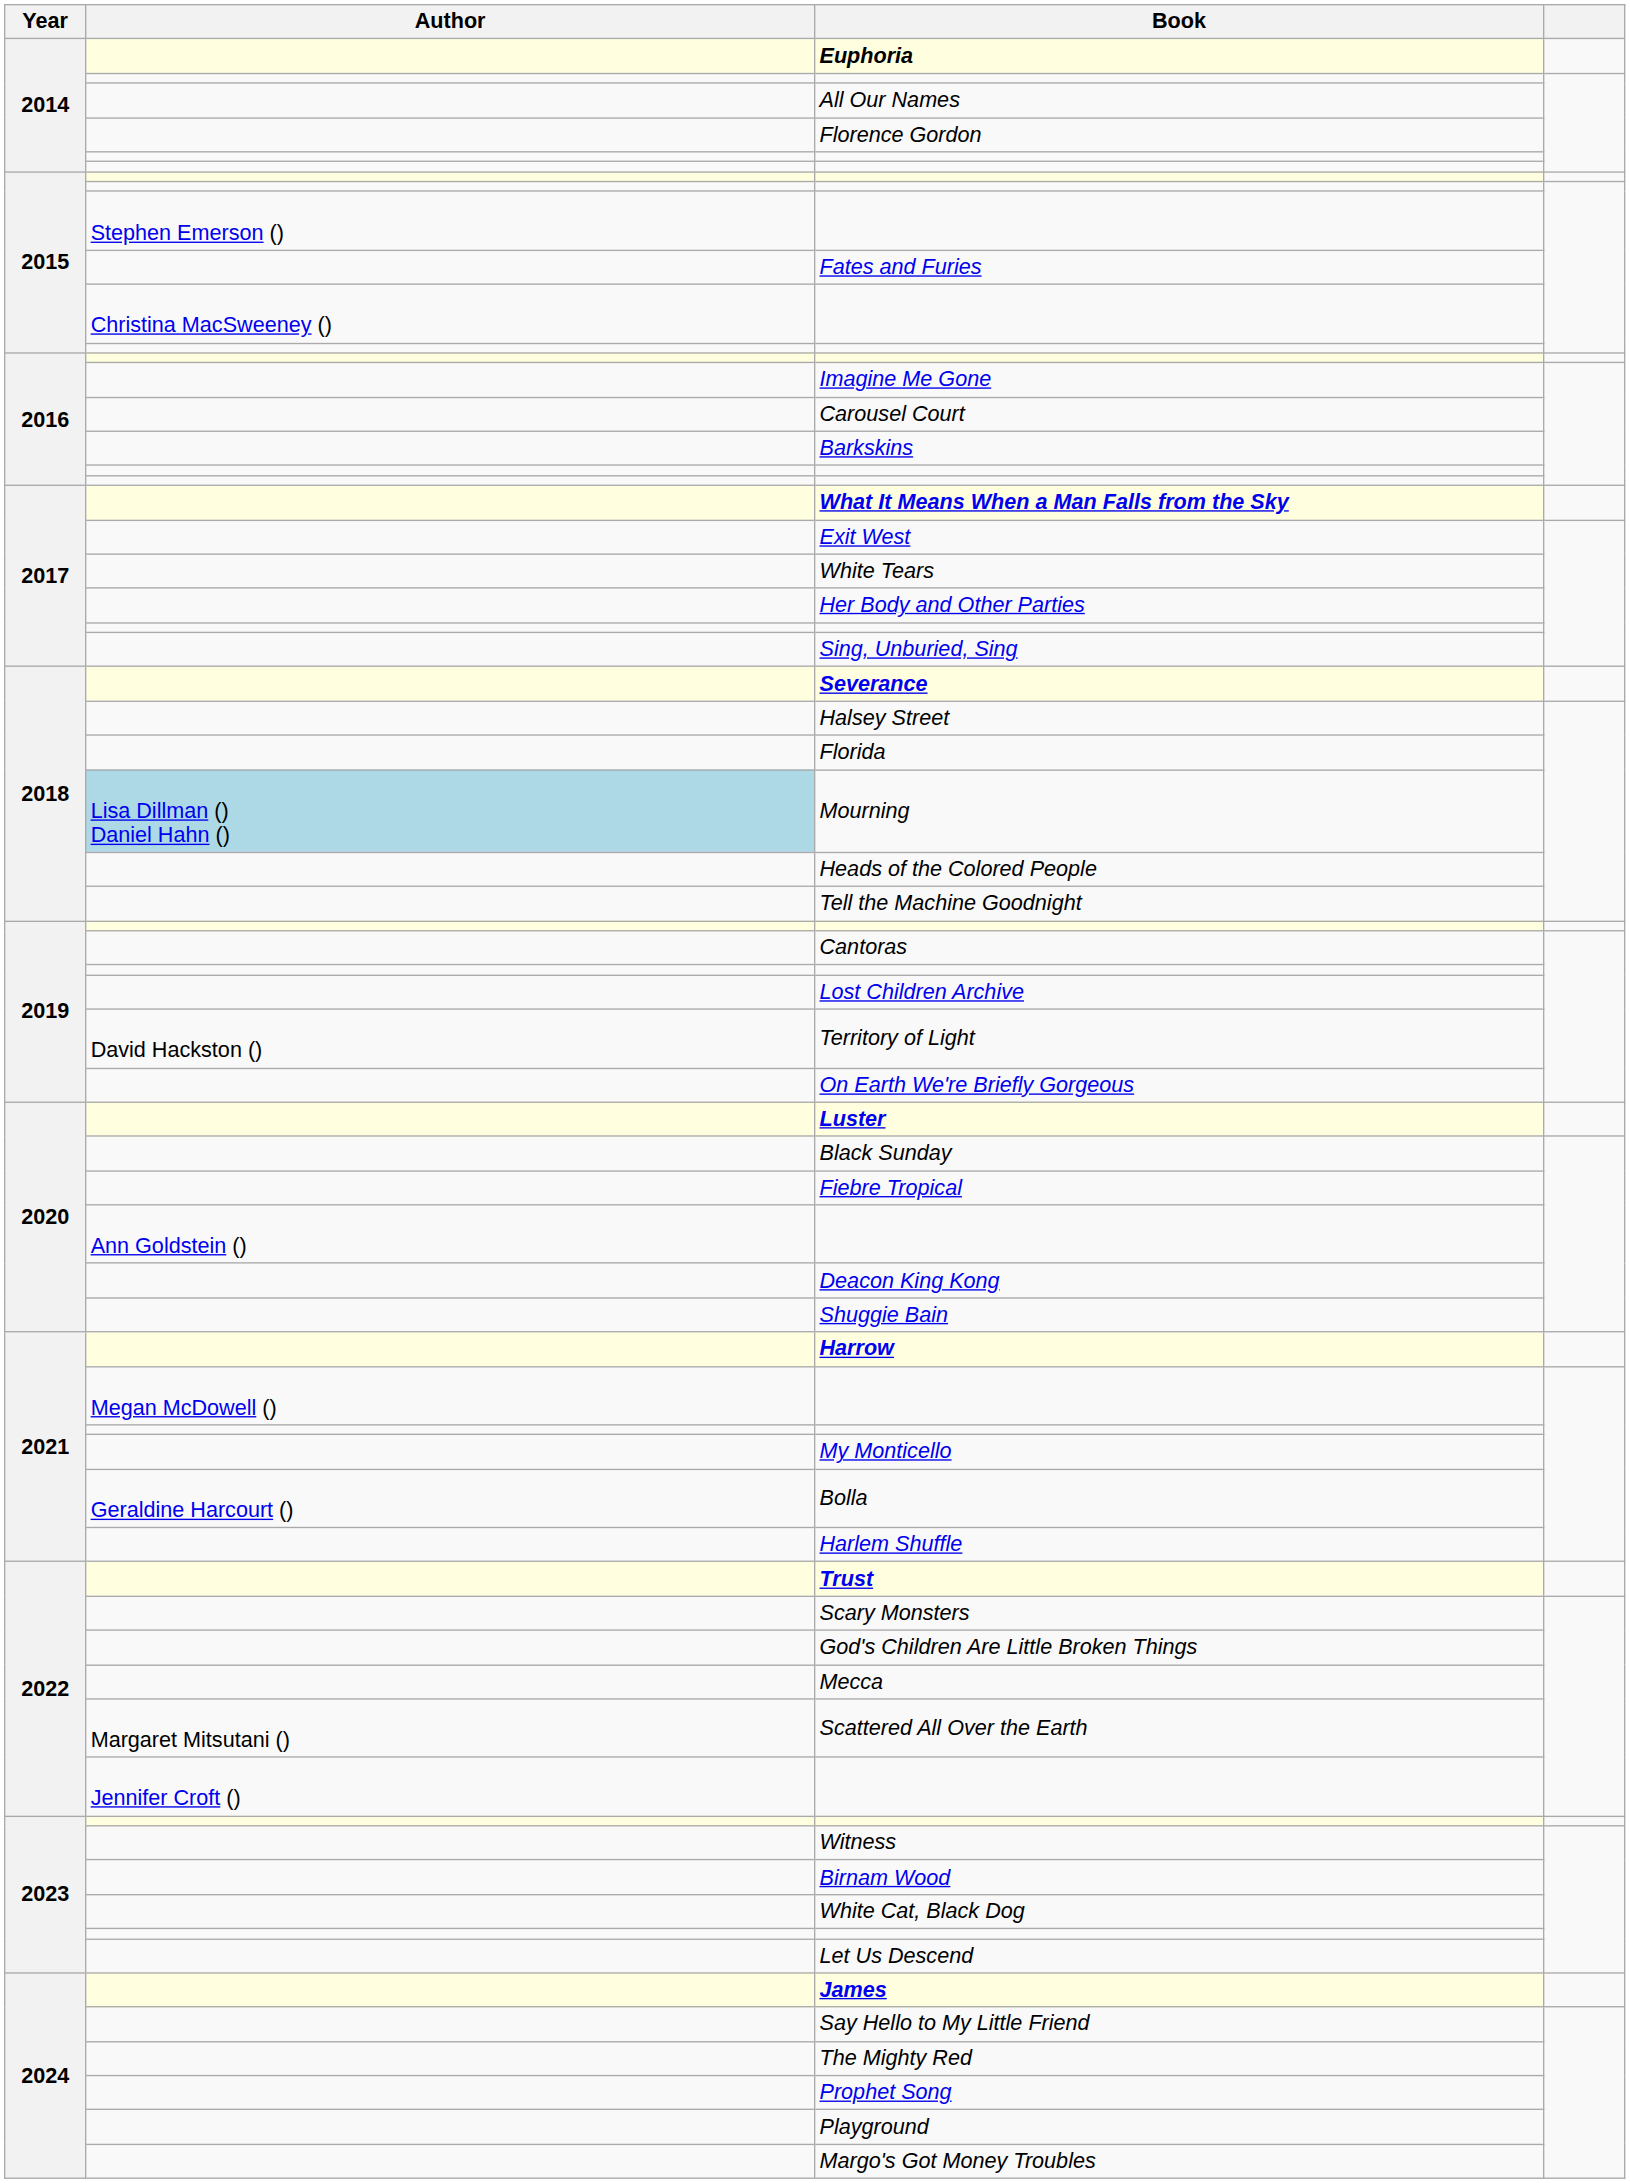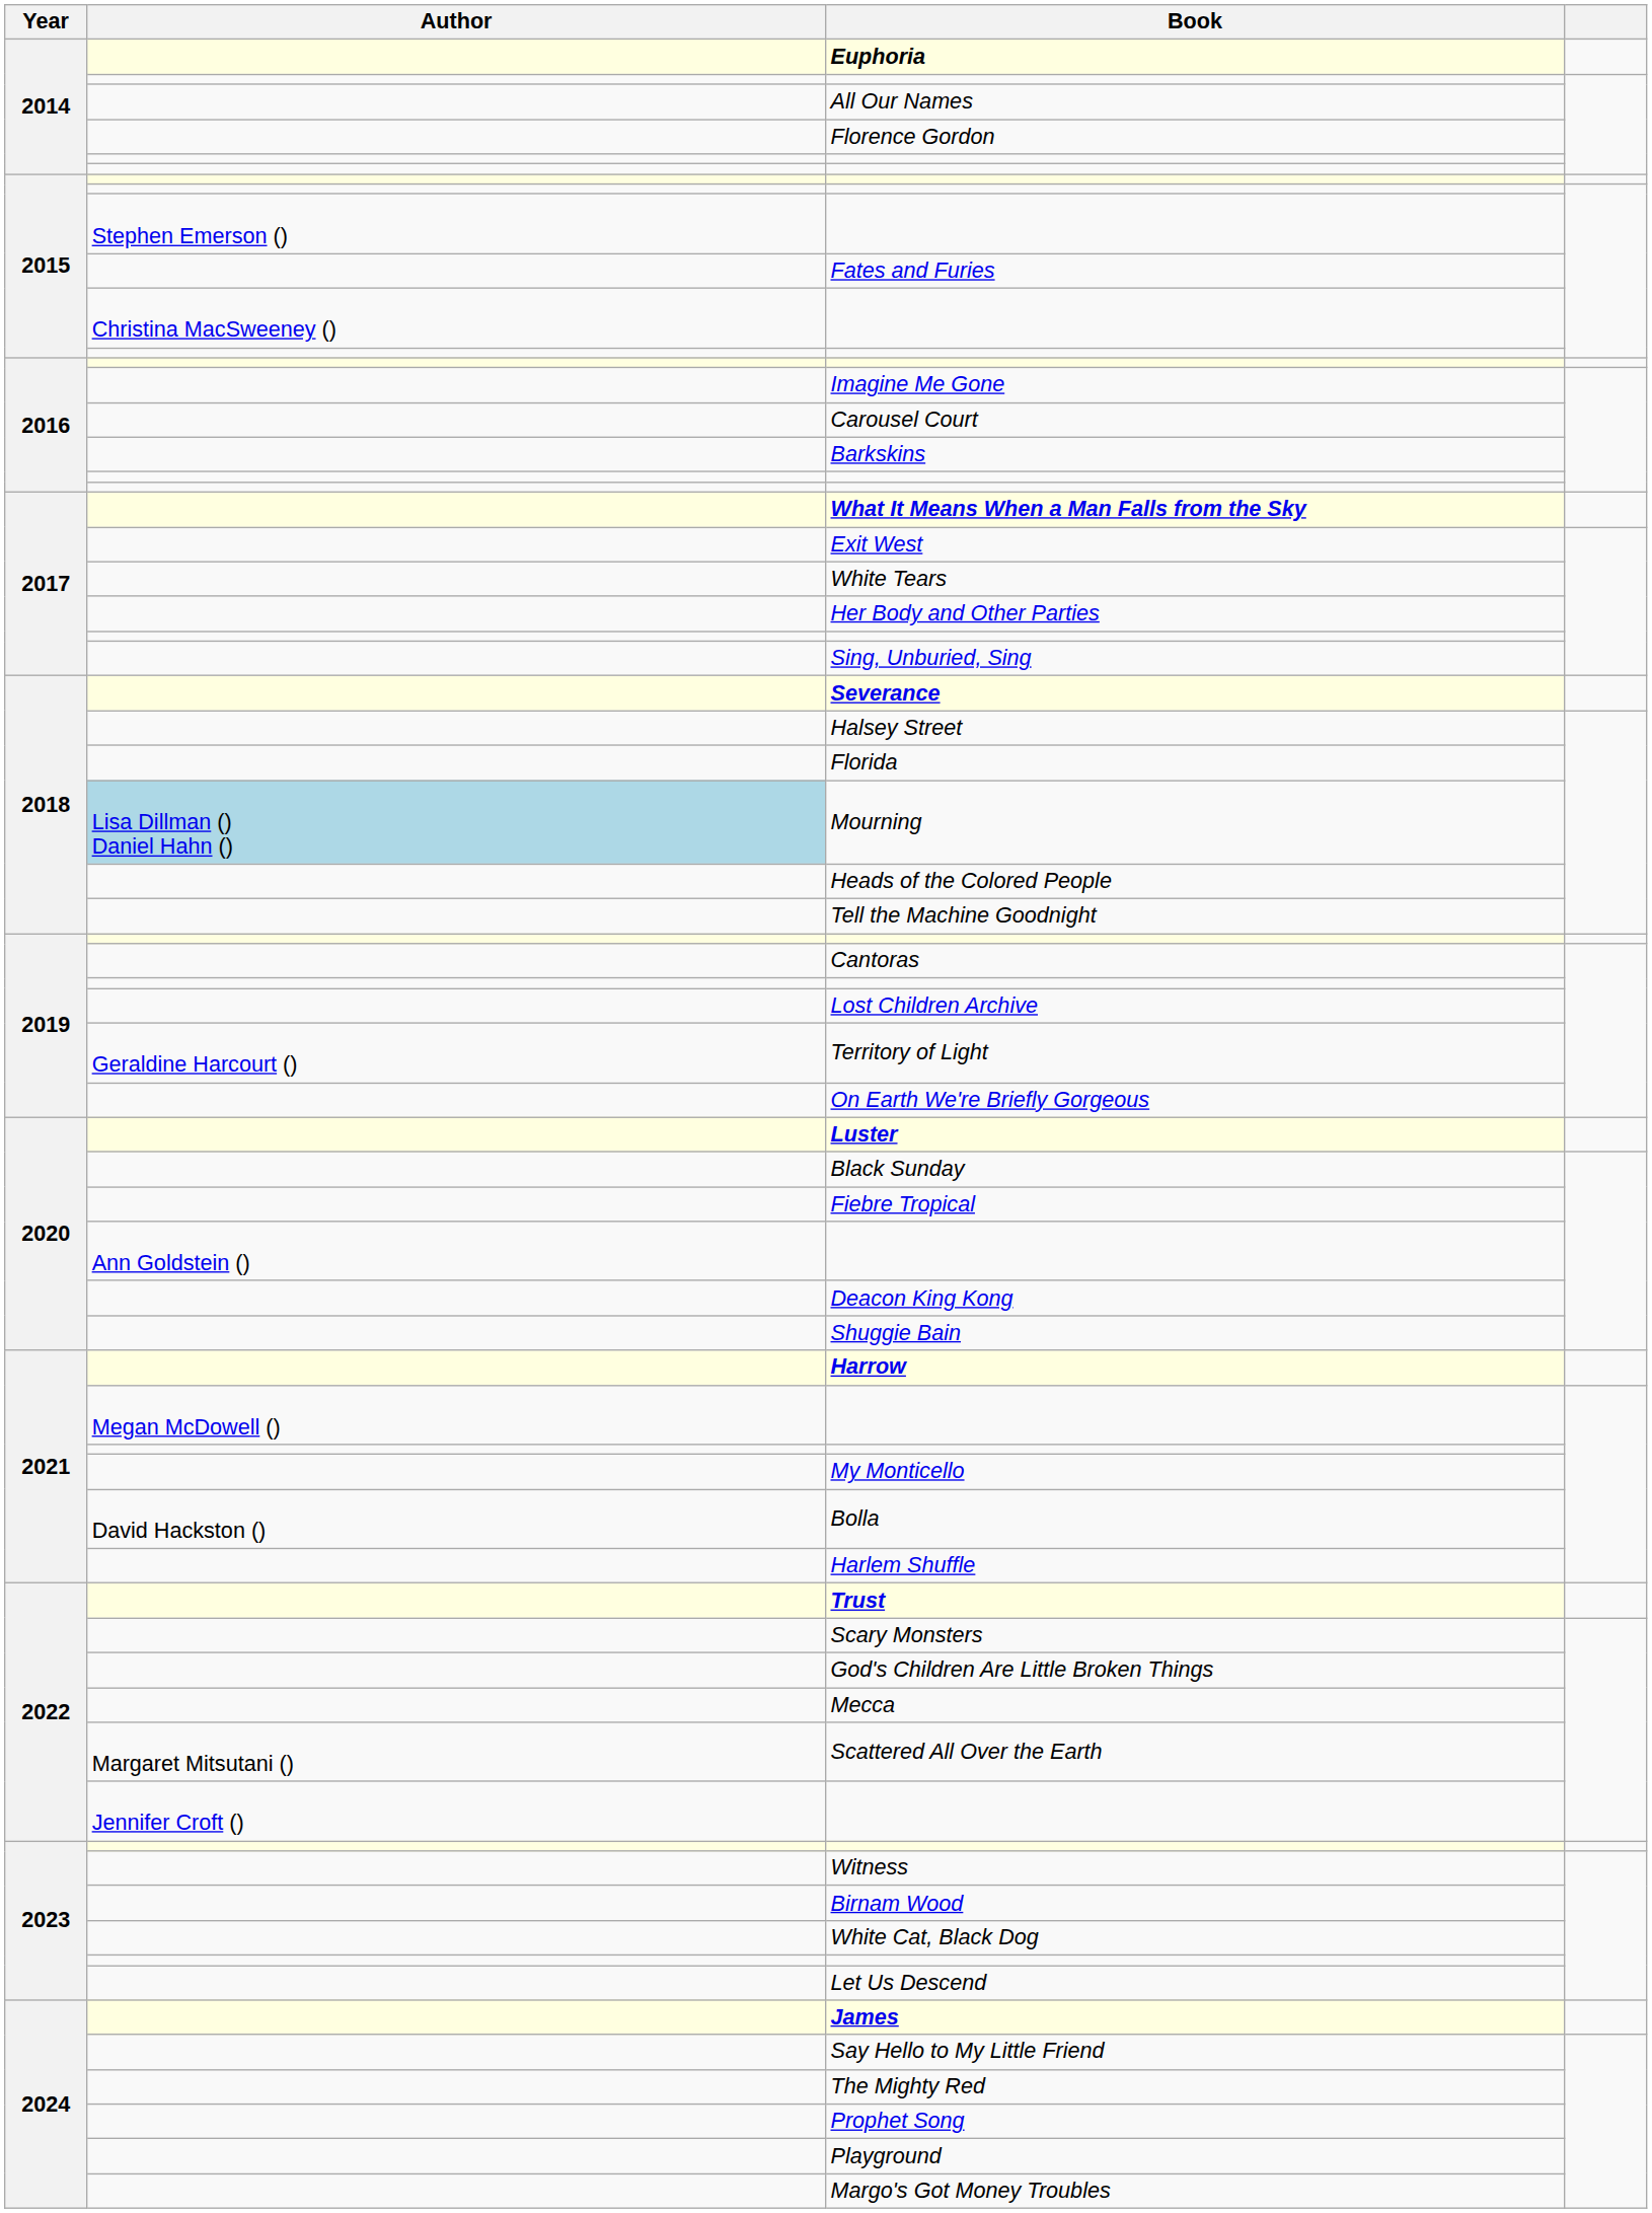Territory of Light | Author: David Hackston () -> Geraldine Harcourt ()
Bolla | Author: Geraldine Harcourt () -> David Hackston ()
